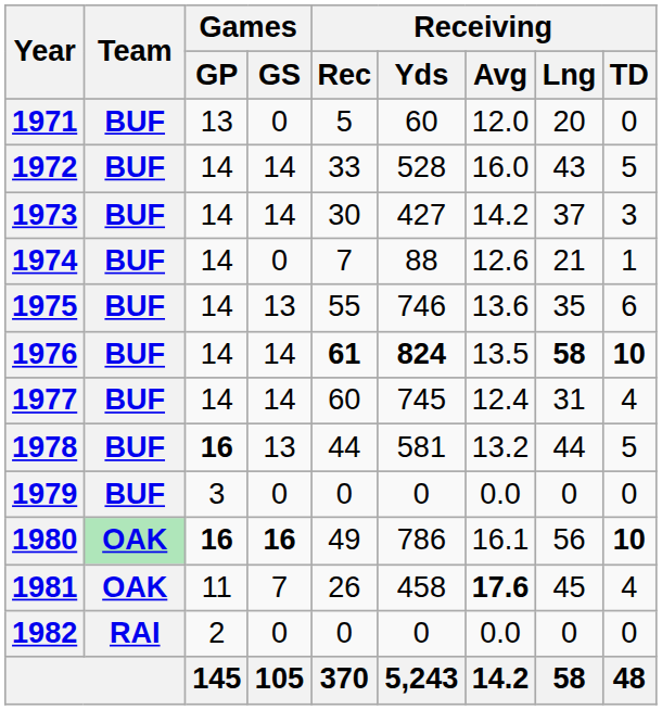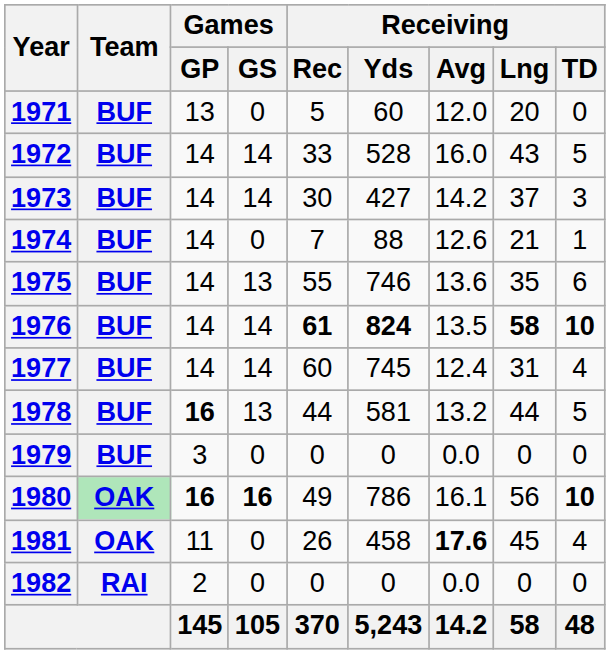1981 | Games / GS: 7 -> 0
